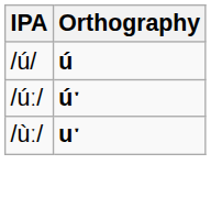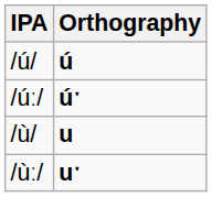+ row: /ù/ | u
